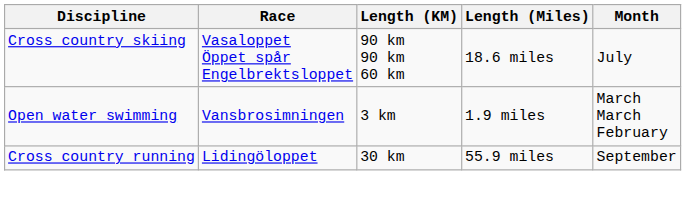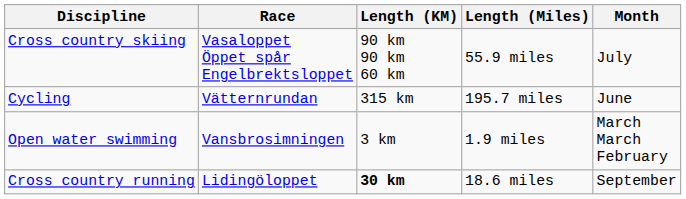Cross country skiing | Length (Miles): 18.6 miles -> 55.9 miles
+ row: Cycling | Vätternrundan | 315 km | 195.7 miles | June
Cross country running | Length (KM): normal -> bold
Cross country running | Length (Miles): 55.9 miles -> 18.6 miles
